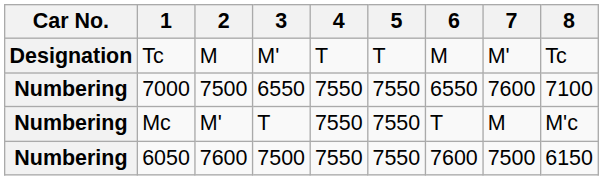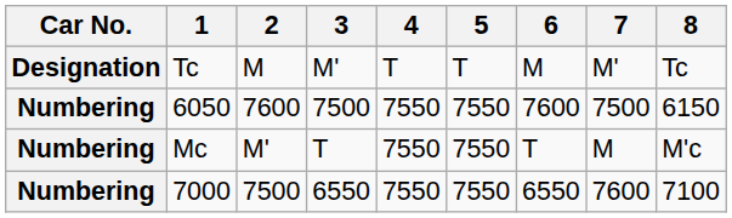rows swapped: 6050 <-> 7000
